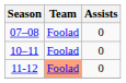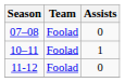10–11 | Assists: 0 -> 1
11-12 | Team: lightsalmon background -> no background
